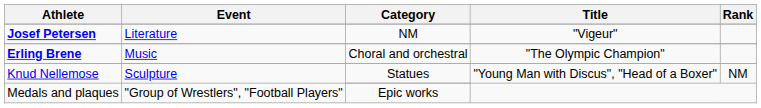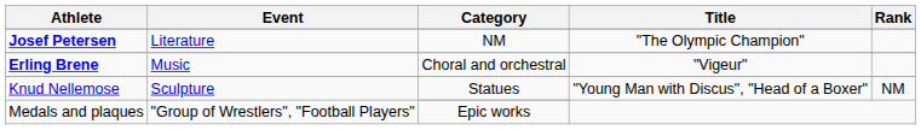Josef Petersen | Title: "Vigeur" -> "The Olympic Champion"
Erling Brene | Title: "The Olympic Champion" -> "Vigeur"
